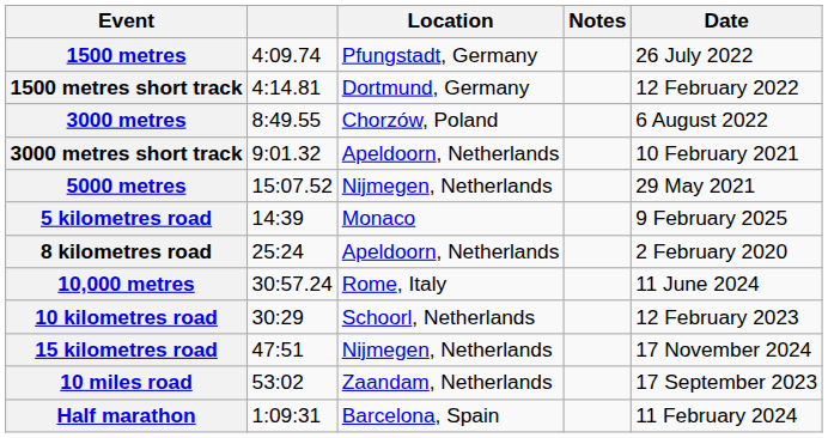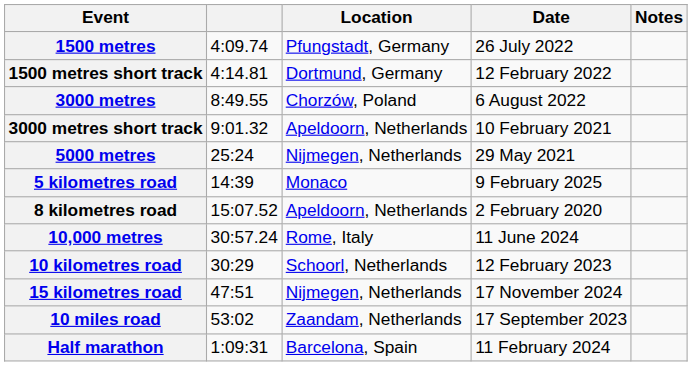columns swapped: Date <-> Notes
5000 metres | column 2: 15:07.52 -> 25:24
8 kilometres road | column 2: 25:24 -> 15:07.52
